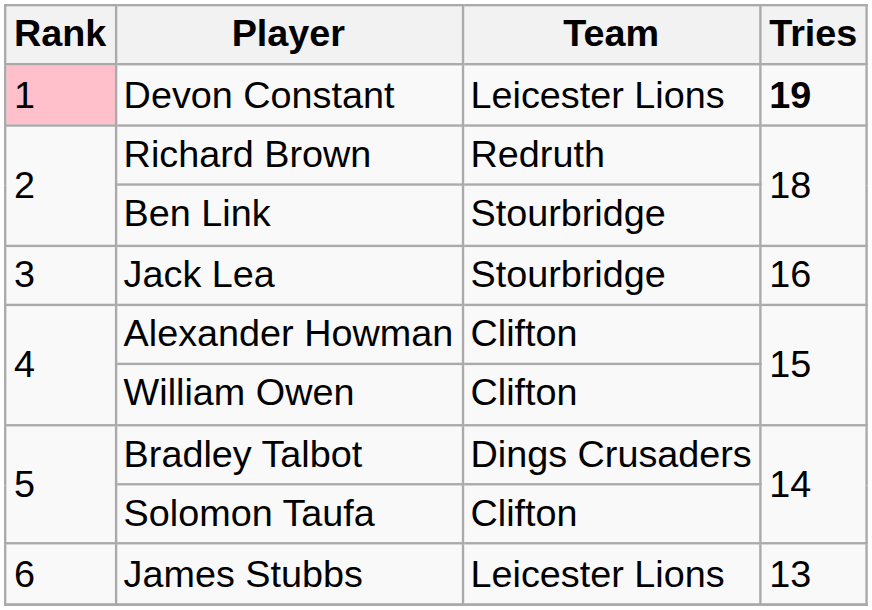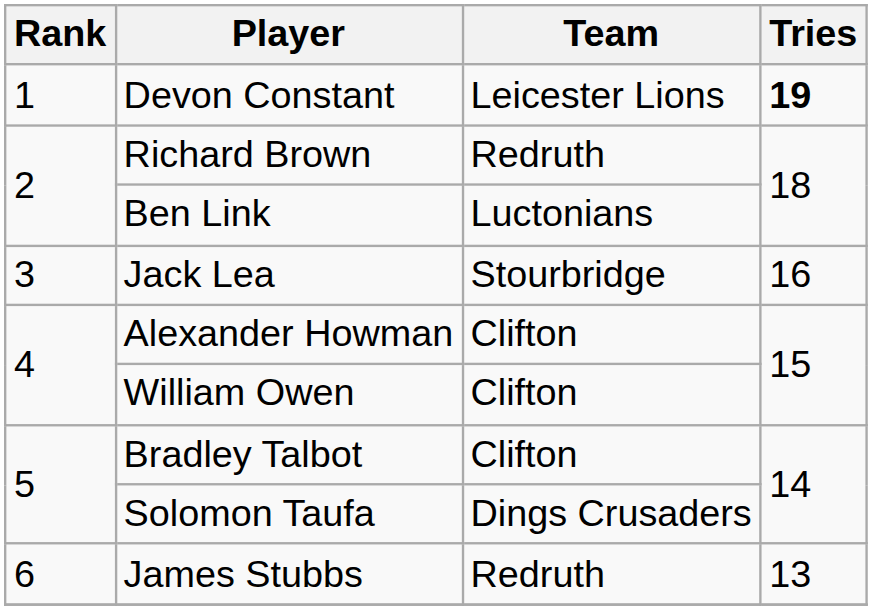Devon Constant | Rank: pink background -> no background
Ben Link | Team: Stourbridge -> Luctonians
Bradley Talbot | Team: Dings Crusaders -> Clifton
Solomon Taufa | Team: Clifton -> Dings Crusaders
James Stubbs | Team: Leicester Lions -> Redruth
